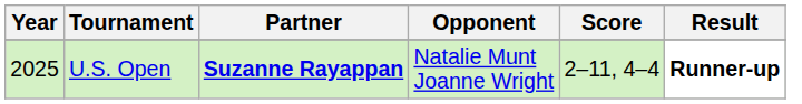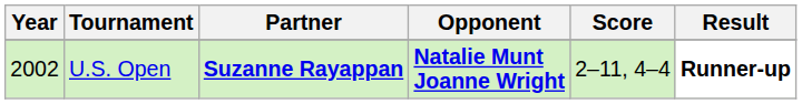U.S. Open | Year: 2025 -> 2002
U.S. Open | Opponent: normal -> bold
